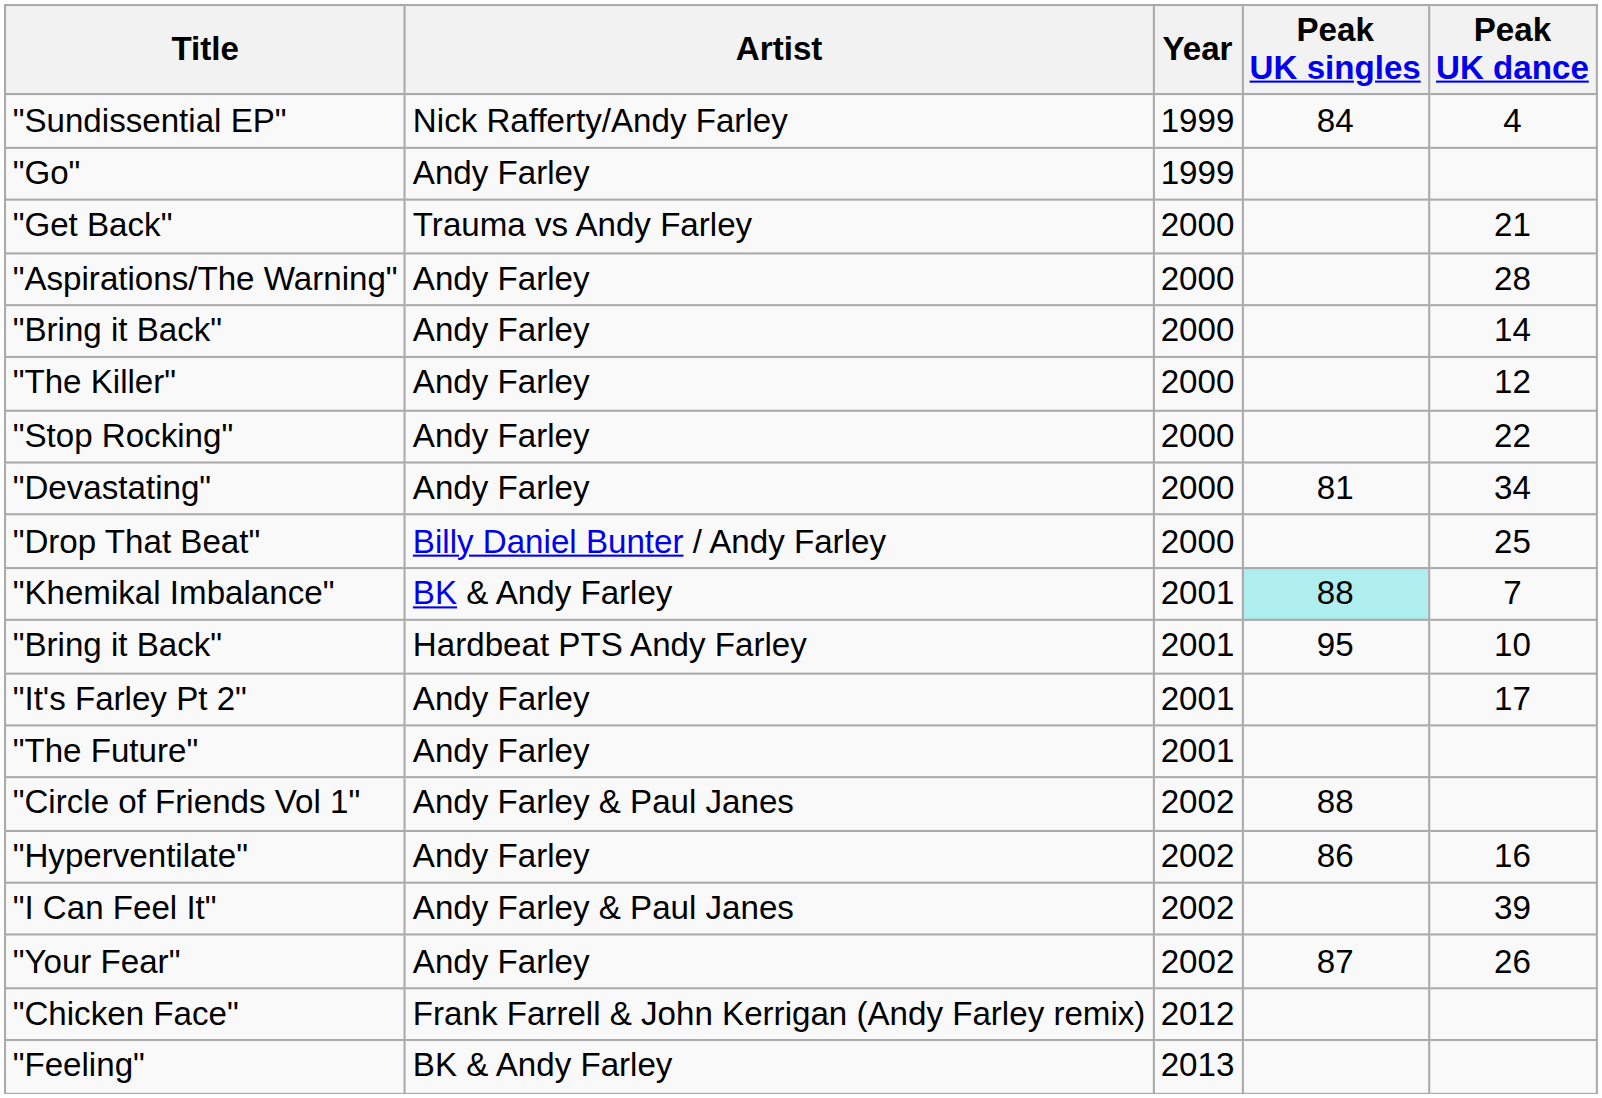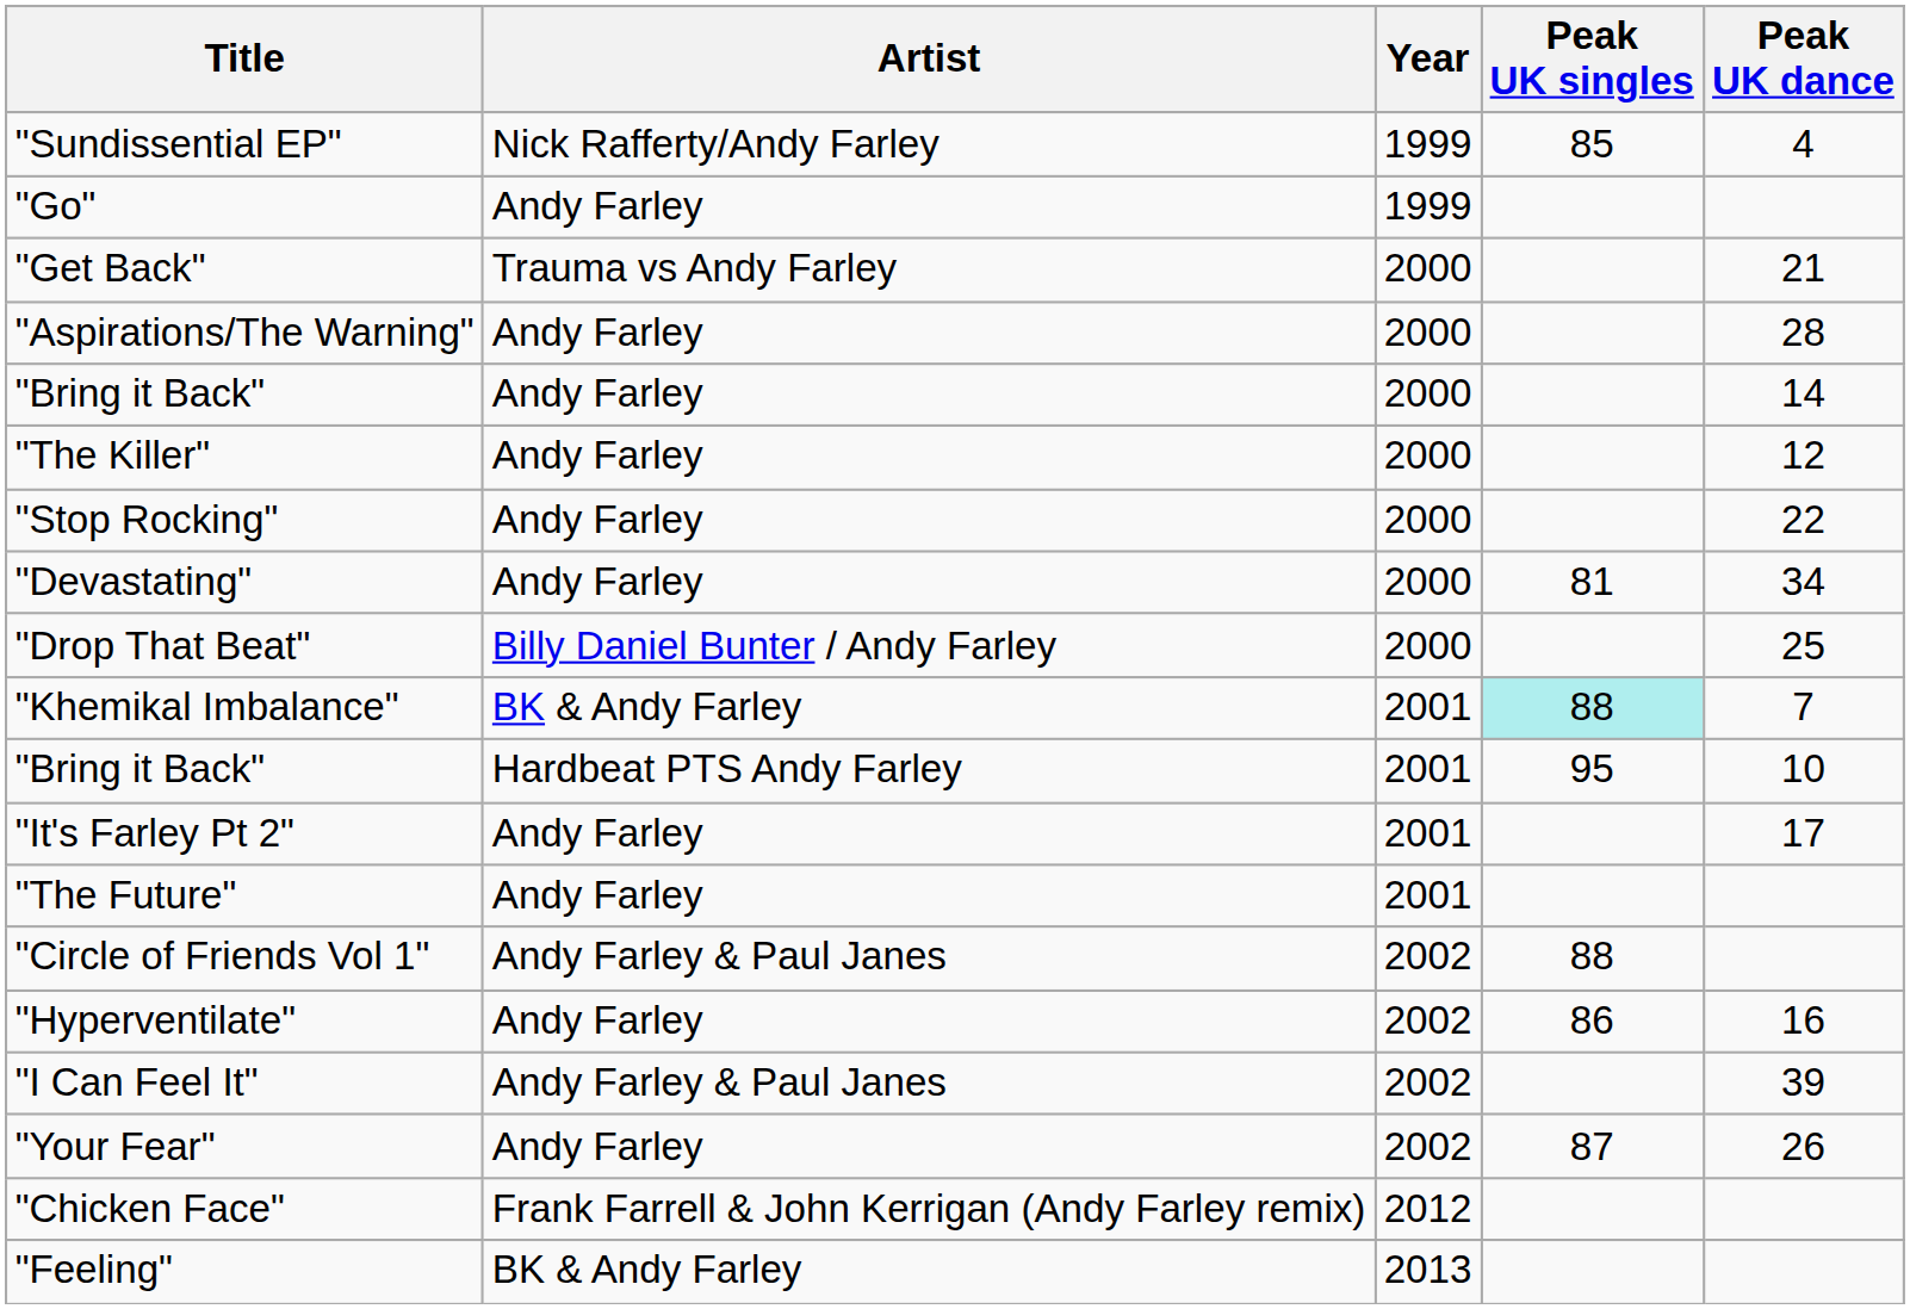"Sundissential EP" | Peak UK singles: 84 -> 85
